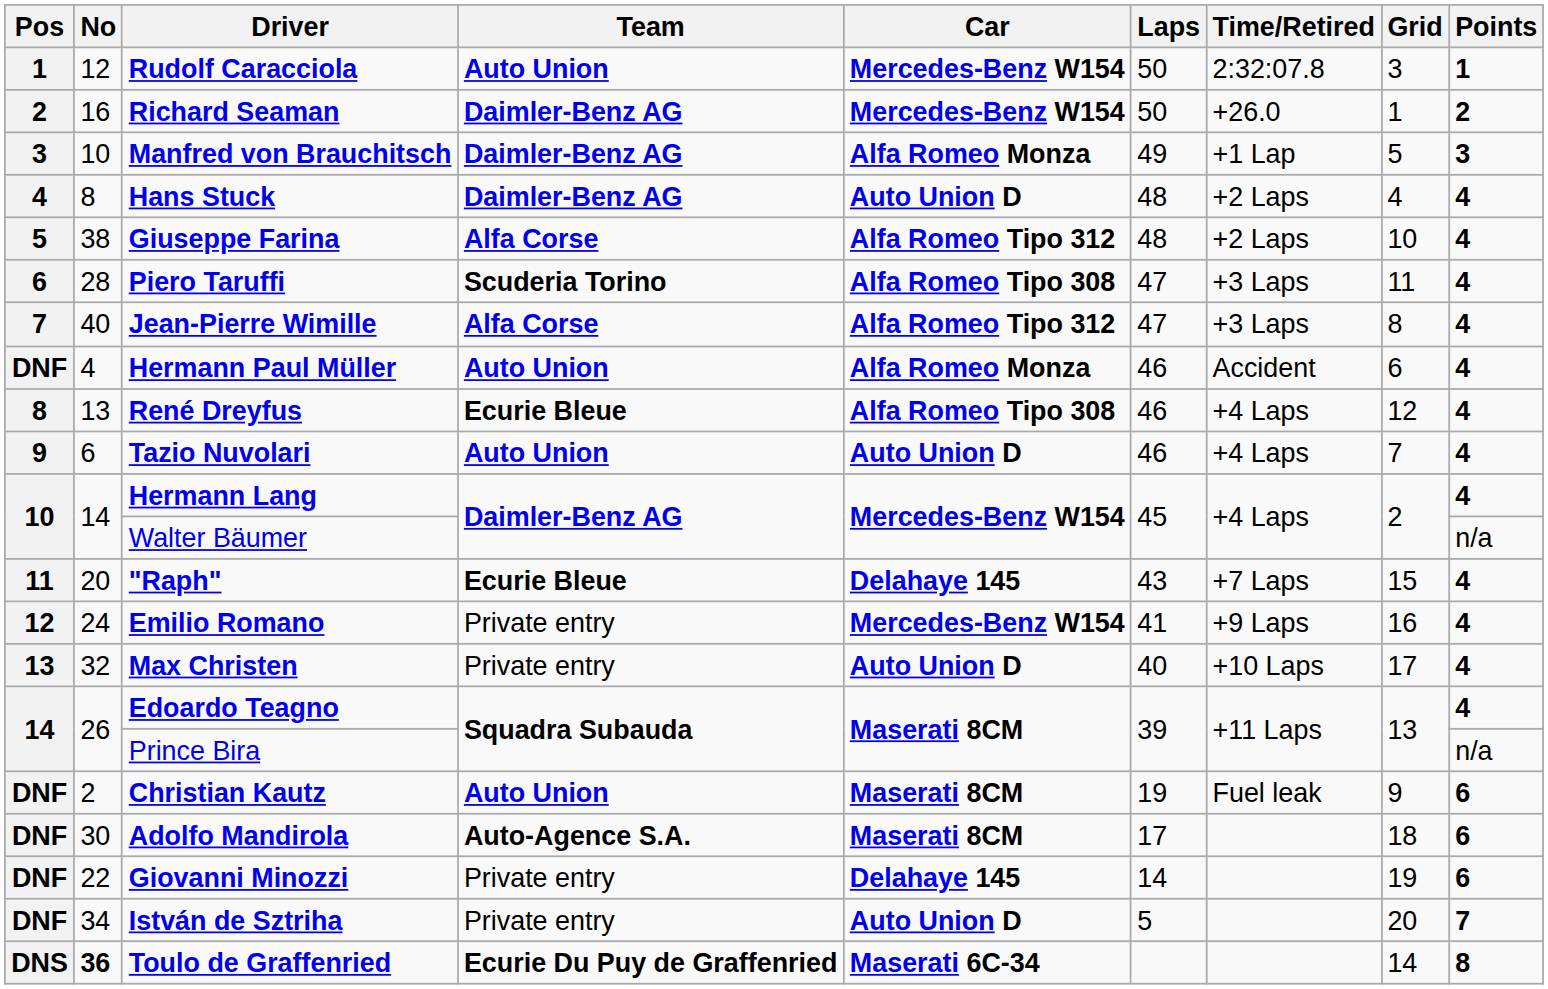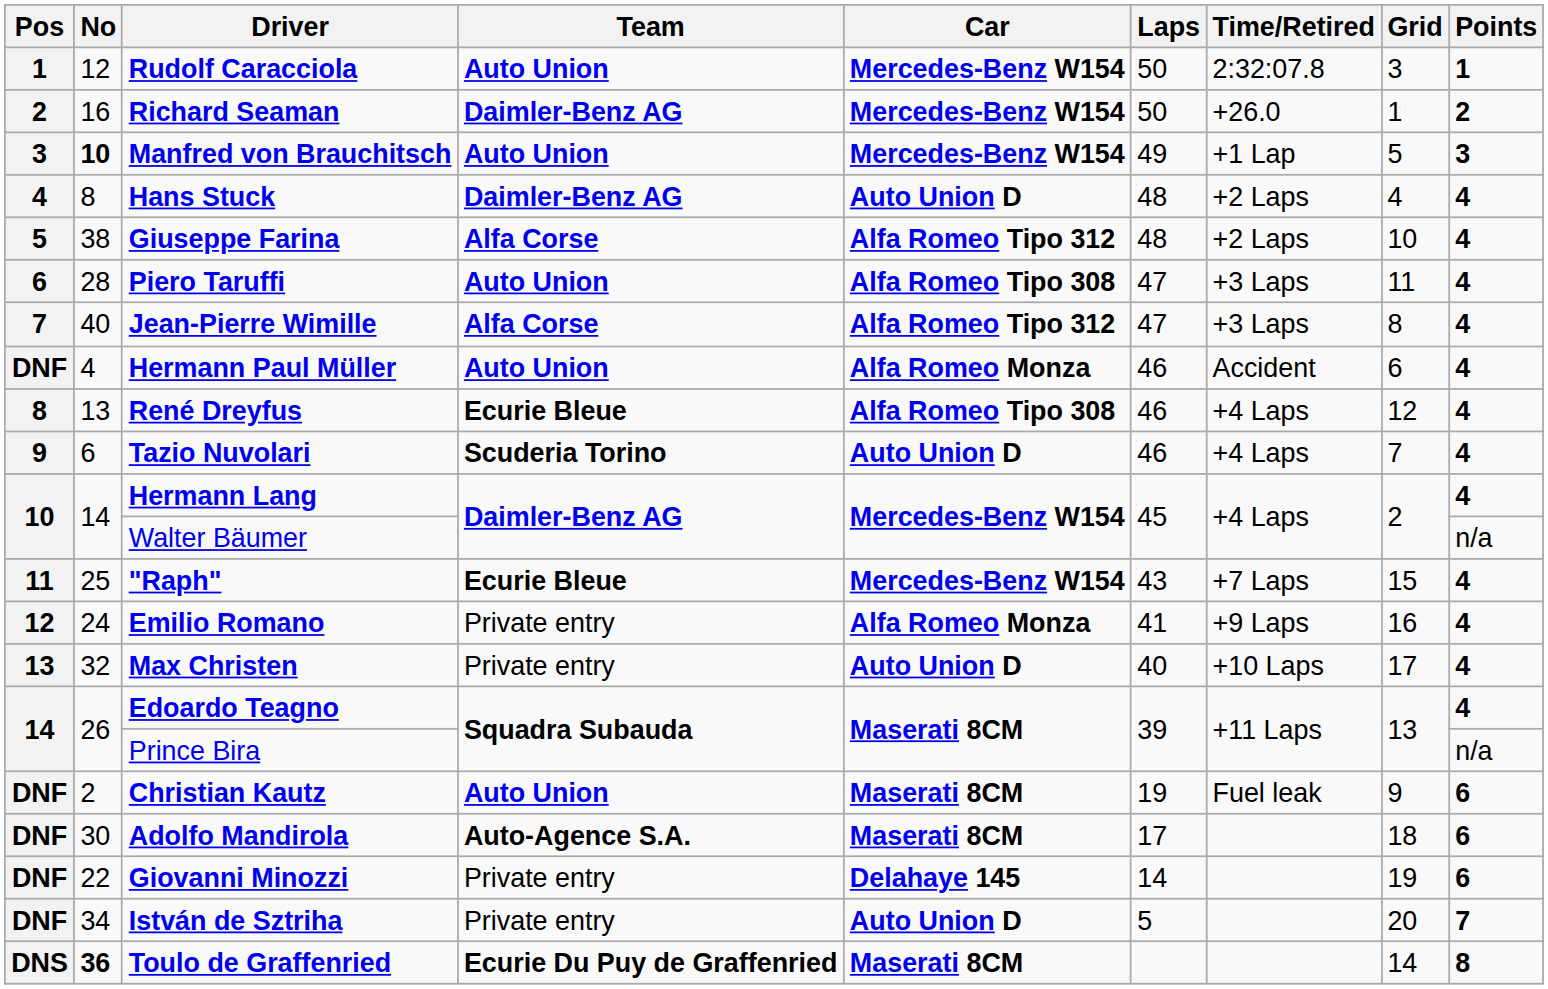Manfred von Brauchitsch | No: normal -> bold
Manfred von Brauchitsch | Team: Daimler-Benz AG -> Auto Union
Manfred von Brauchitsch | Car: Alfa Romeo Monza -> Mercedes-Benz W154
Piero Taruffi | Team: Scuderia Torino -> Auto Union
Tazio Nuvolari | Team: Auto Union -> Scuderia Torino
"Raph" | No: 20 -> 25
"Raph" | Car: Delahaye 145 -> Mercedes-Benz W154
Emilio Romano | Car: Mercedes-Benz W154 -> Alfa Romeo Monza
Toulo de Graffenried | Car: Maserati 6C-34 -> Maserati 8CM
